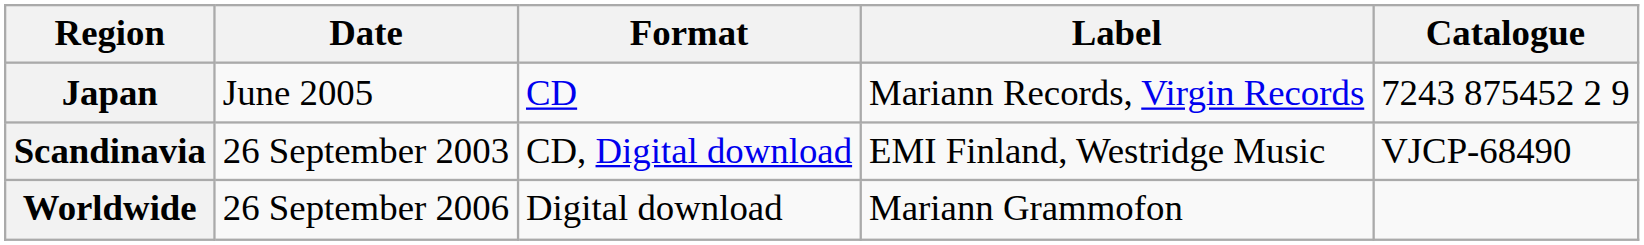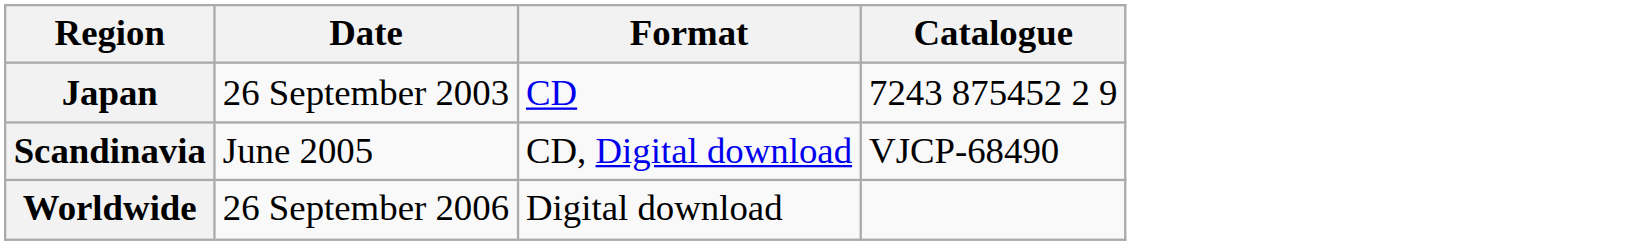- column: Label | Mariann Records, Virgin Records | EMI Finland, Westridge Music | Mariann Grammofon
Japan | Date: June 2005 -> 26 September 2003
Scandinavia | Date: 26 September 2003 -> June 2005
